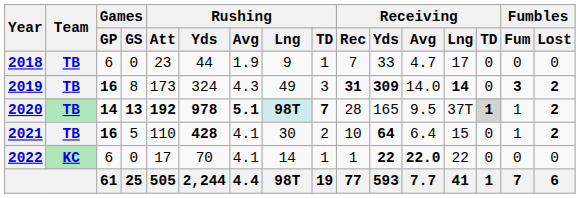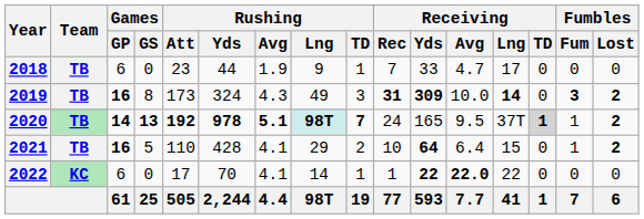2019 | Receiving / Avg: 14.0 -> 10.0
2020 | Receiving / Rec: 28 -> 24
2021 | Rushing / Yds: bold -> normal
2021 | Rushing / Lng: 30 -> 29
